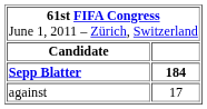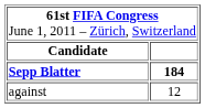against | column 2: 17 -> 12
